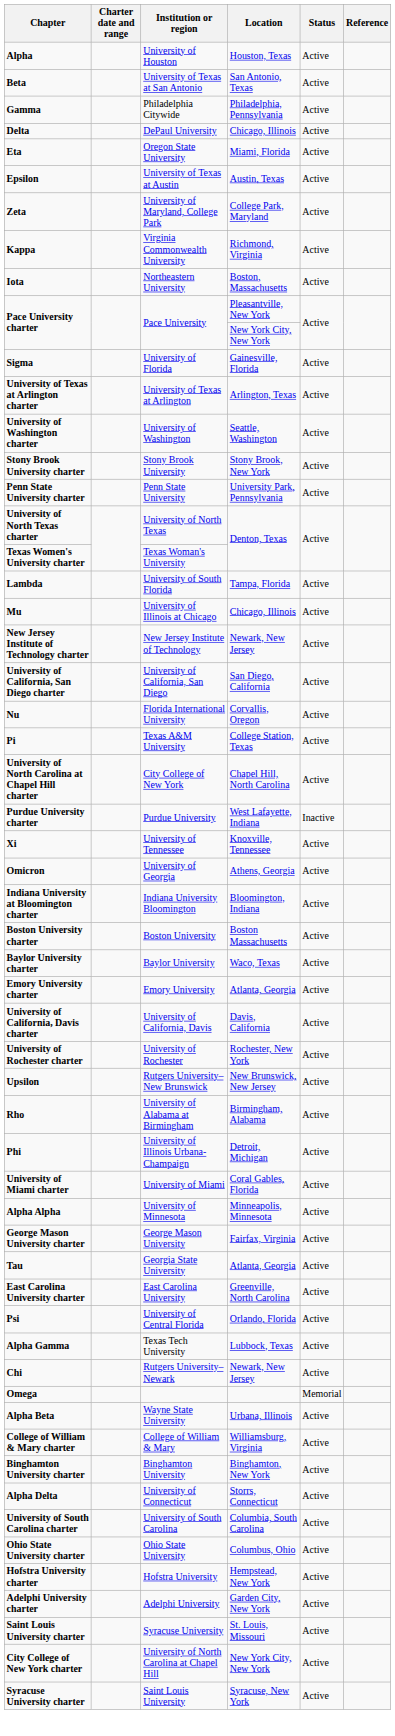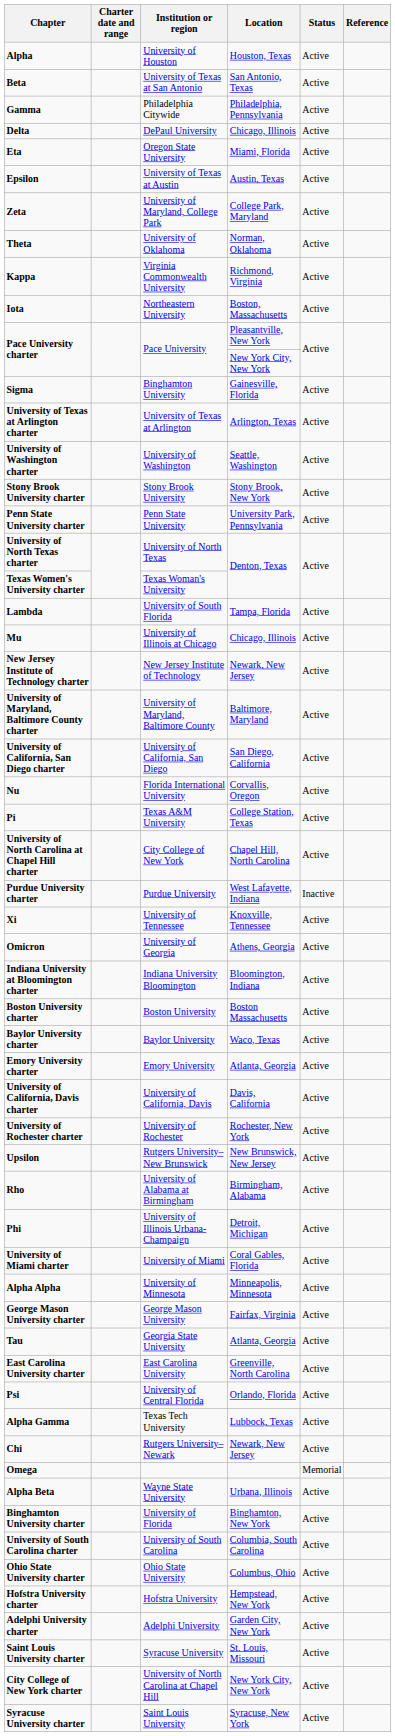+ row: Theta | University of Oklahoma | Norman, Oklahoma | Active
Sigma | Institution or region: University of Florida -> Binghamton University
+ row: University of Maryland, Baltimore County charter | University of Maryland, Baltimore County | Baltimore, Maryland | Active
- row: College of William & Mary charter | College of William & Mary | Williamsburg, Virginia | Active
Binghamton University charter | Institution or region: Binghamton University -> University of Florida
- row: Alpha Delta | University of Connecticut | Storrs, Connecticut | Active
